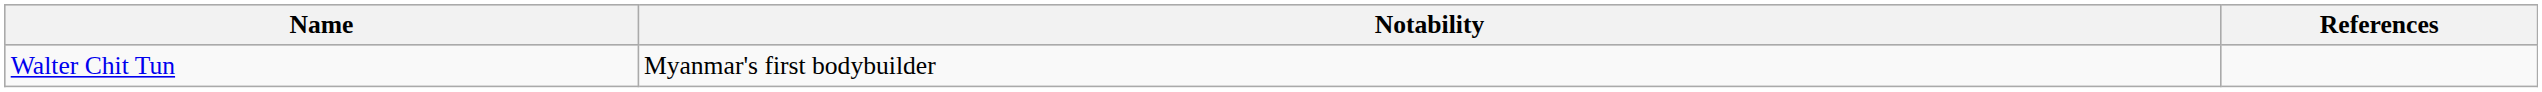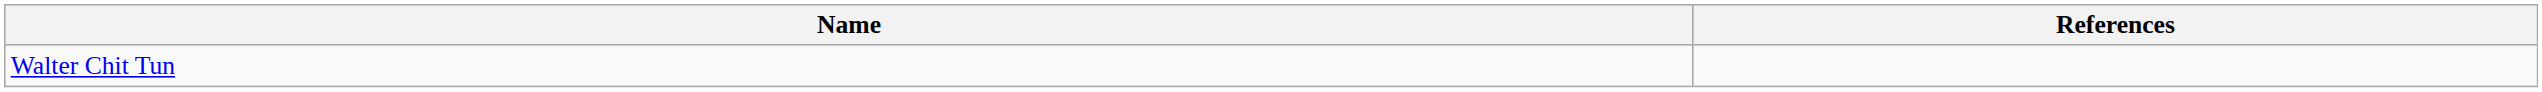- column: Notability | Myanmar's first bodybuilder
